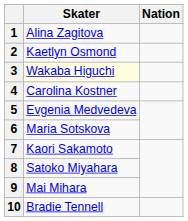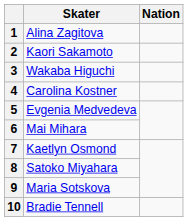2 | Skater: Kaetlyn Osmond -> Kaori Sakamoto
3 | Skater: lightyellow background -> no background
6 | Skater: Maria Sotskova -> Mai Mihara
7 | Skater: Kaori Sakamoto -> Kaetlyn Osmond
9 | Skater: Mai Mihara -> Maria Sotskova
